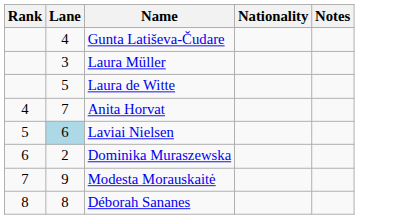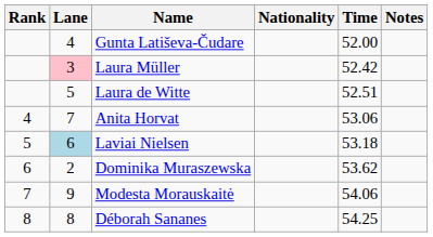+ column: Time | 52.00 | 52.42 | 52.51 | 53.06 | 53.18 | 53.62 | 54.06 | 54.25
Laura Müller | Lane: no background -> pink background
